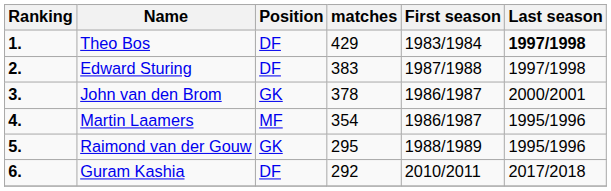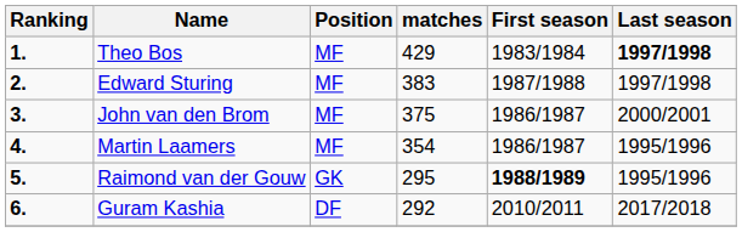Theo Bos | Position: DF -> MF
Edward Sturing | Position: DF -> MF
John van den Brom | Position: GK -> MF
John van den Brom | matches: 378 -> 375
Raimond van der Gouw | First season: normal -> bold
